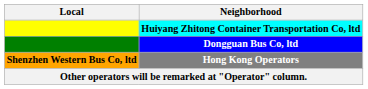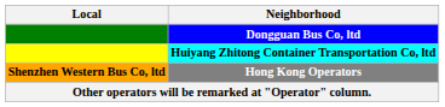rows swapped: Dongguan Bus Co, ltd <-> Huiyang Zhitong Container Transportation Co, ltd
